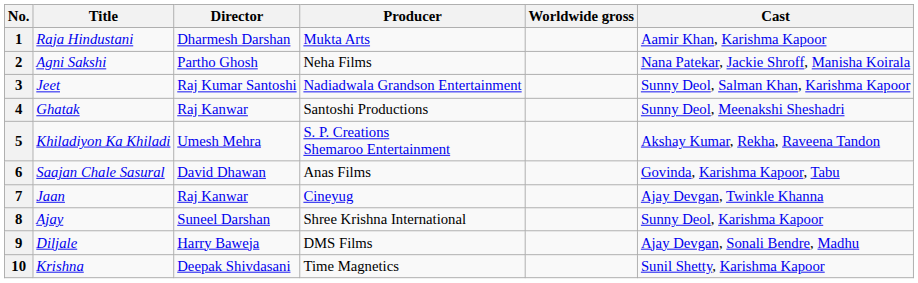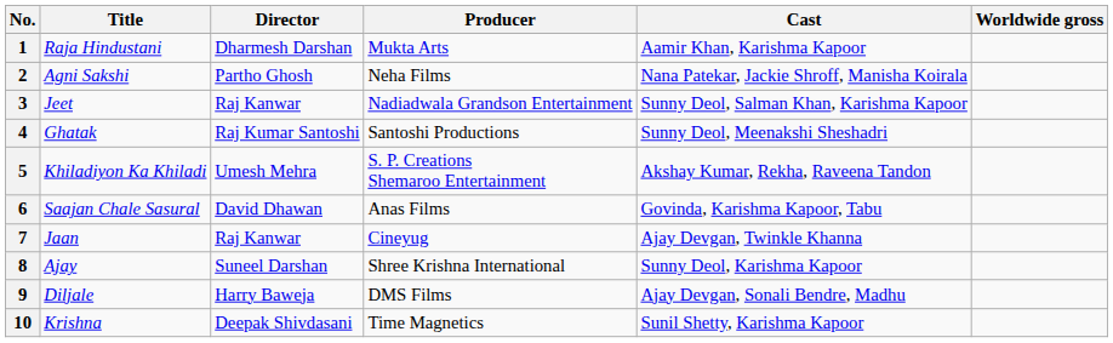columns swapped: Cast <-> Worldwide gross
3 | Director: Raj Kumar Santoshi -> Raj Kanwar
4 | Director: Raj Kanwar -> Raj Kumar Santoshi
